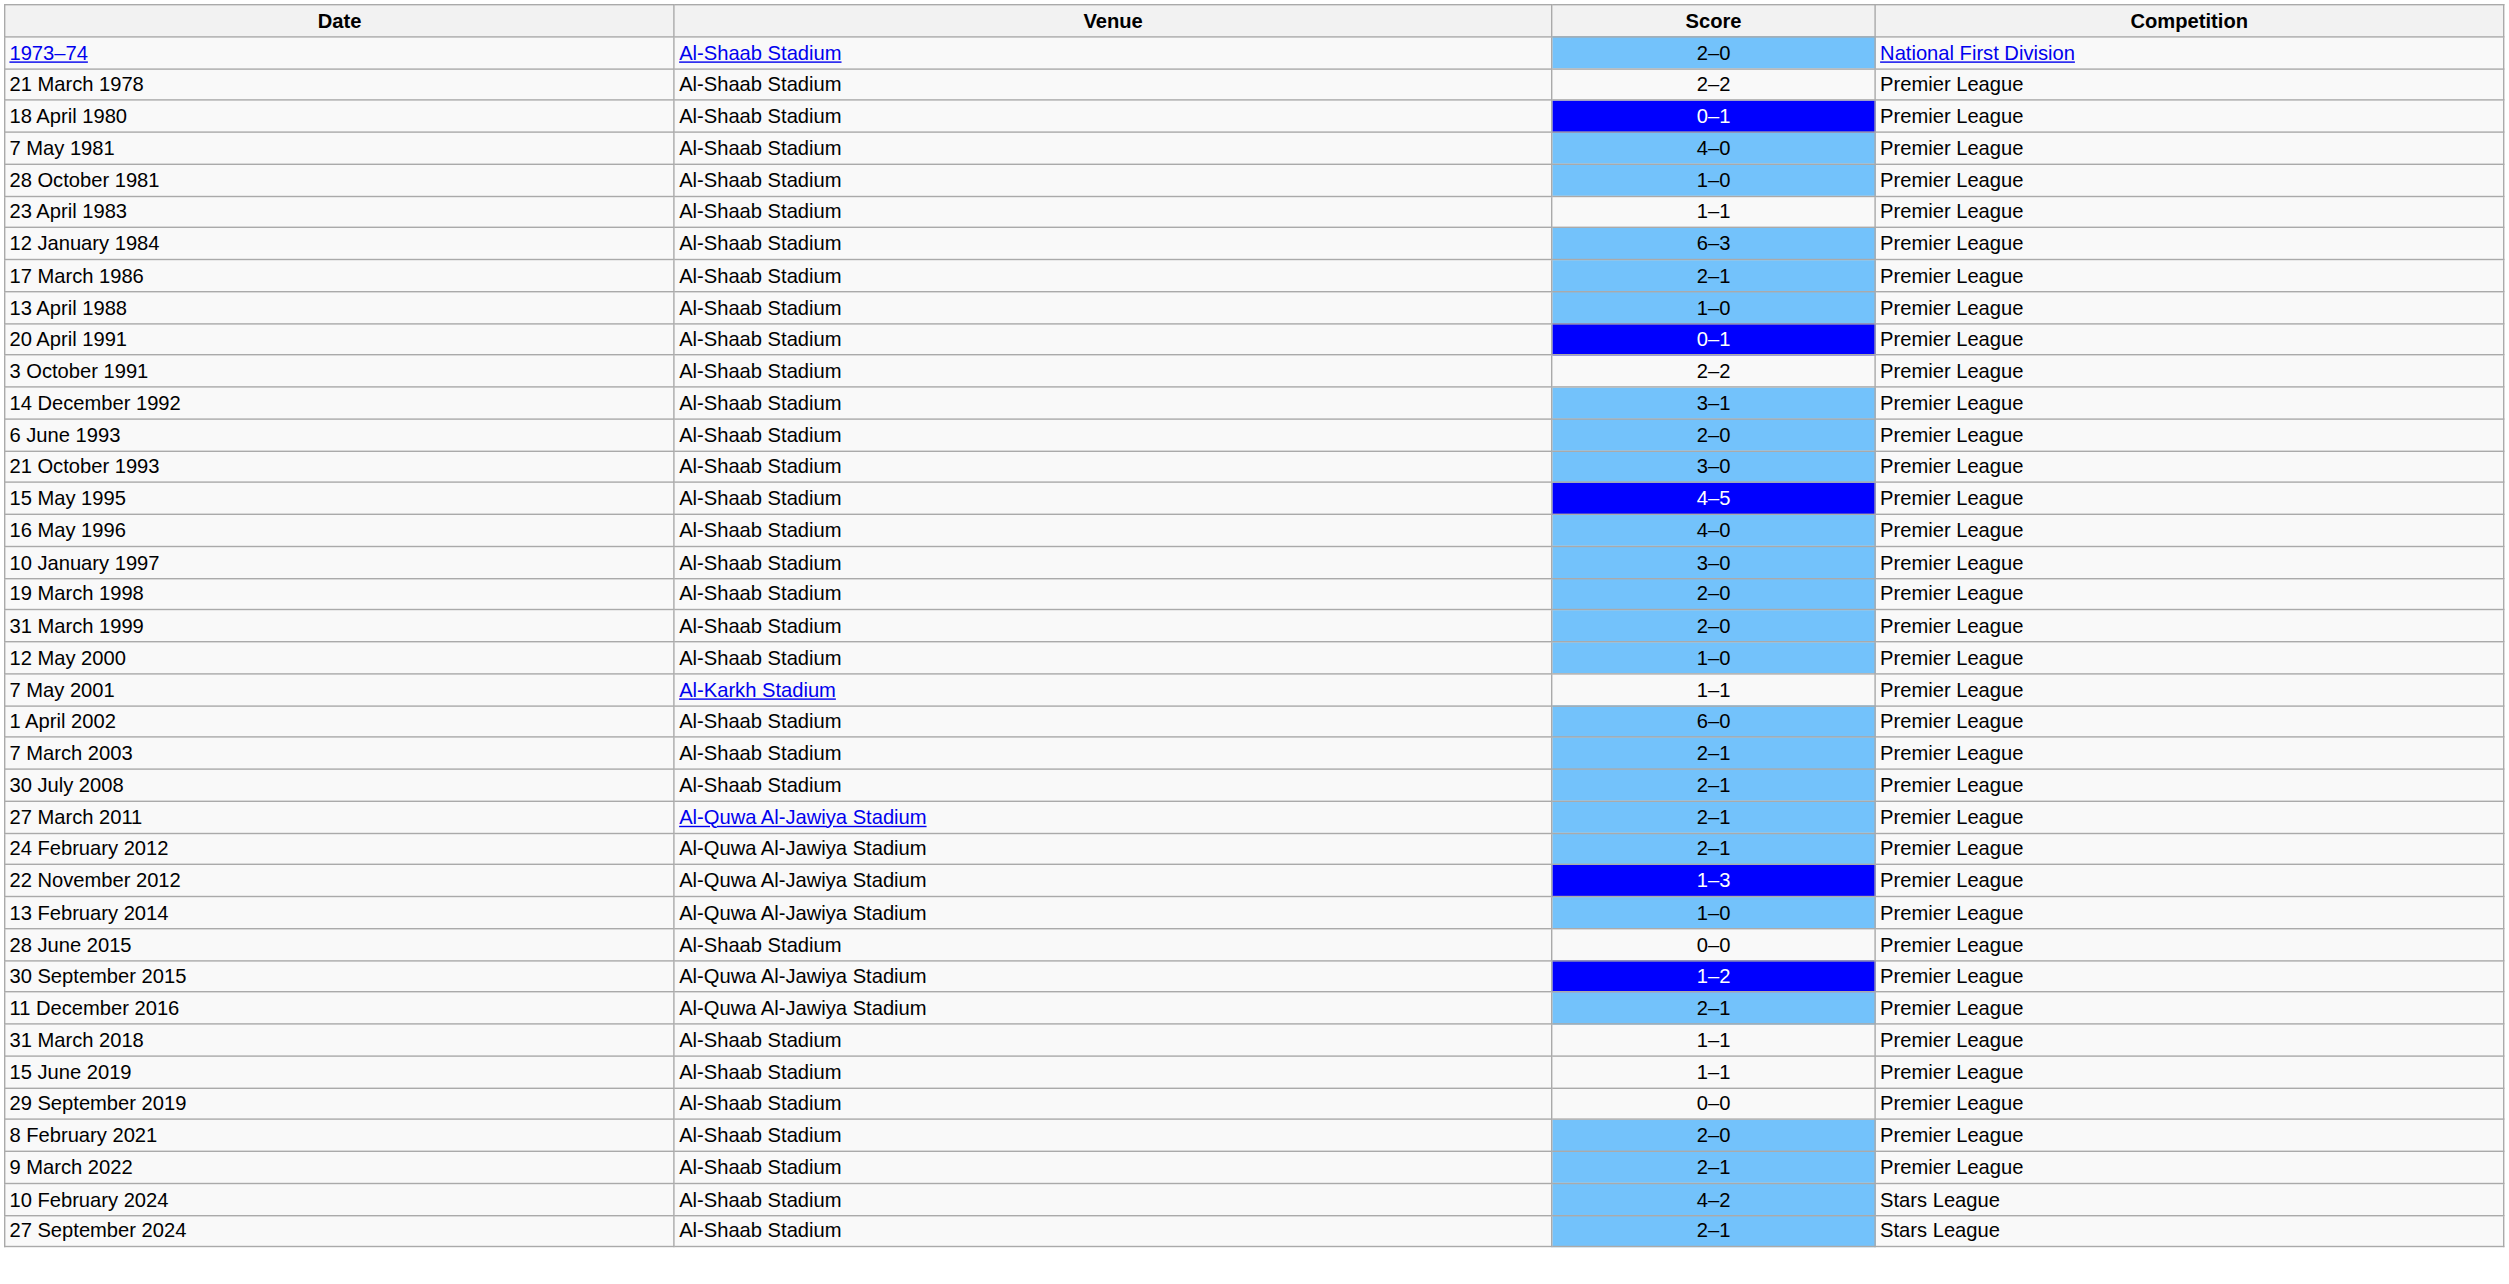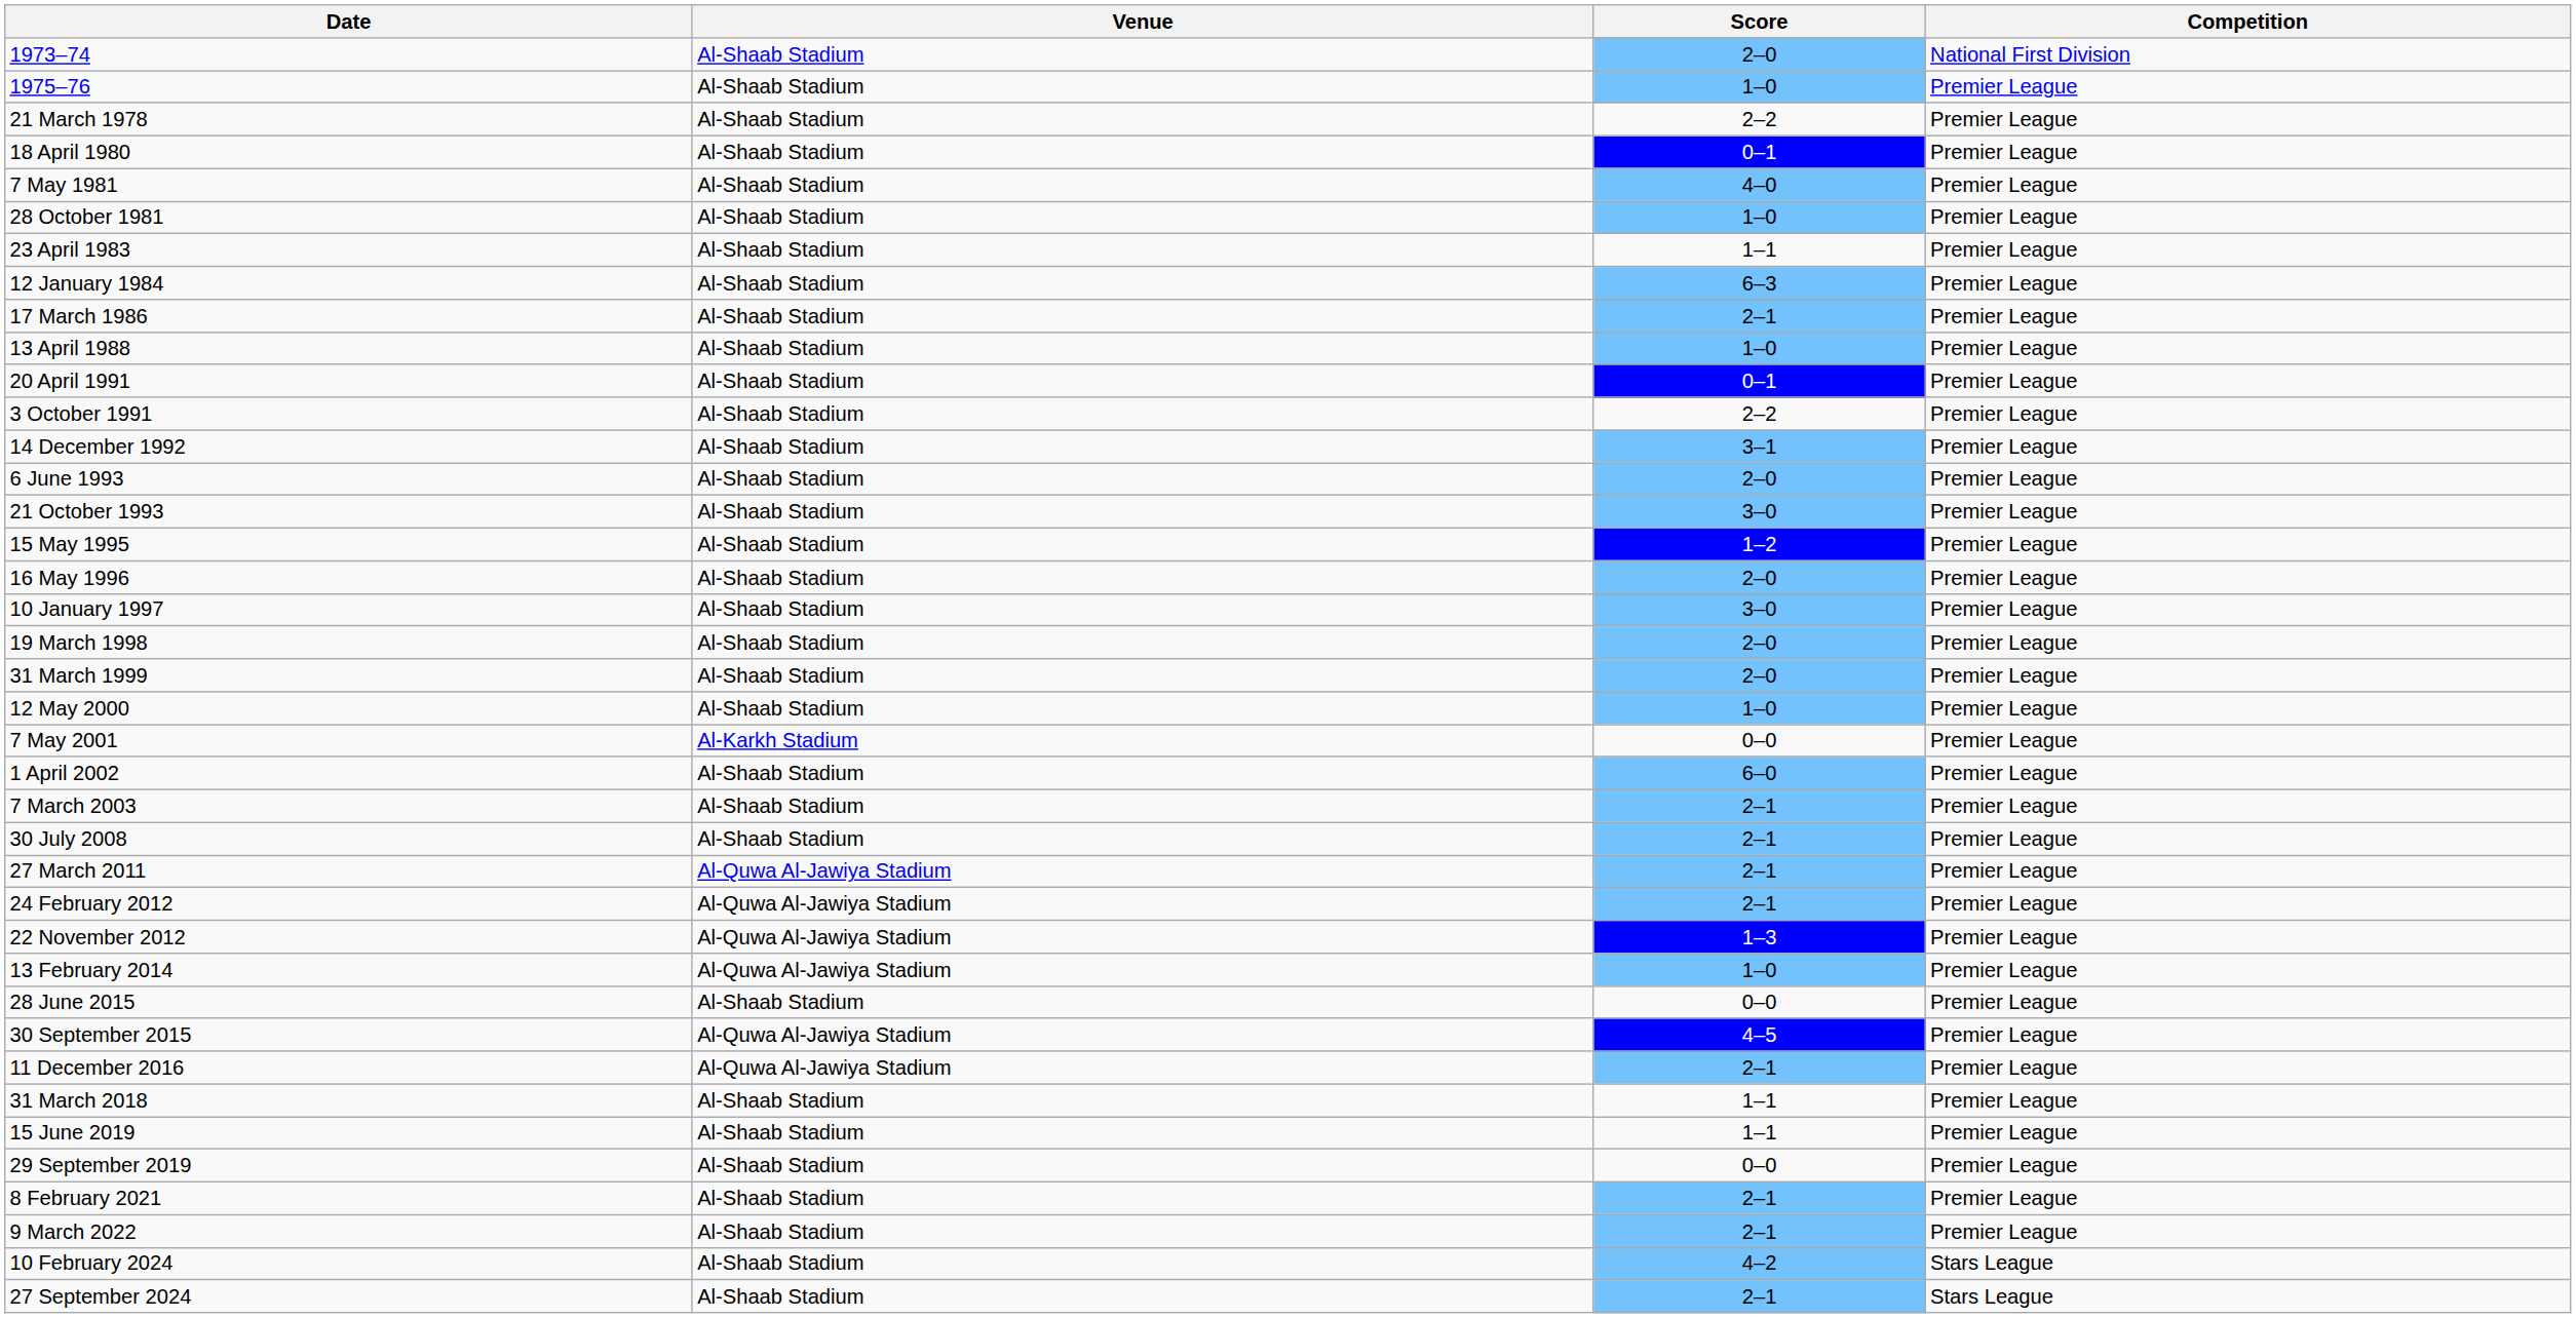+ row: 1975–76 | Al-Shaab Stadium | 1–0 | Premier League
15 May 1995 | Score: 4–5 -> 1–2
16 May 1996 | Score: 4–0 -> 2–0
7 May 2001 | Score: 1–1 -> 0–0
30 September 2015 | Score: 1–2 -> 4–5
8 February 2021 | Score: 2–0 -> 2–1
